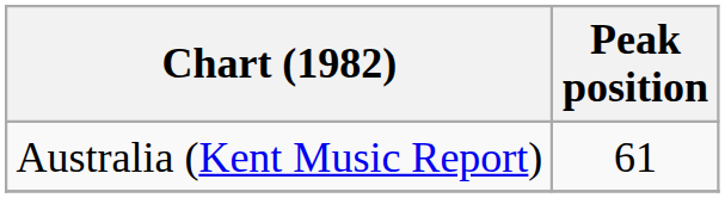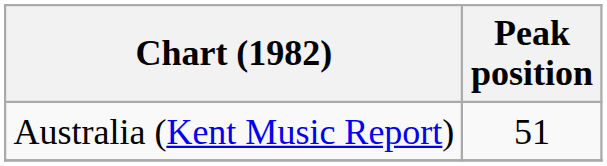Australia (Kent Music Report) | Peak position: 61 -> 51
